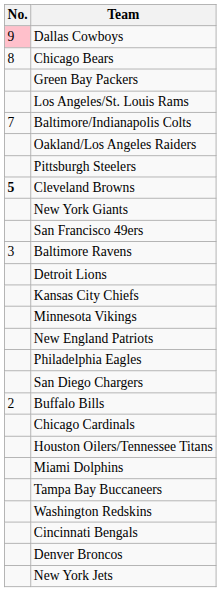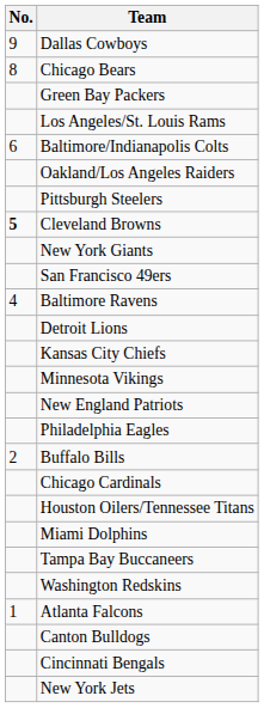Dallas Cowboys | No.: pink background -> no background
Baltimore/Indianapolis Colts | No.: 7 -> 6
Baltimore Ravens | No.: 3 -> 4
- row: San Diego Chargers
+ row: 1 | Atlanta Falcons
+ row: Canton Bulldogs
- row: Denver Broncos
